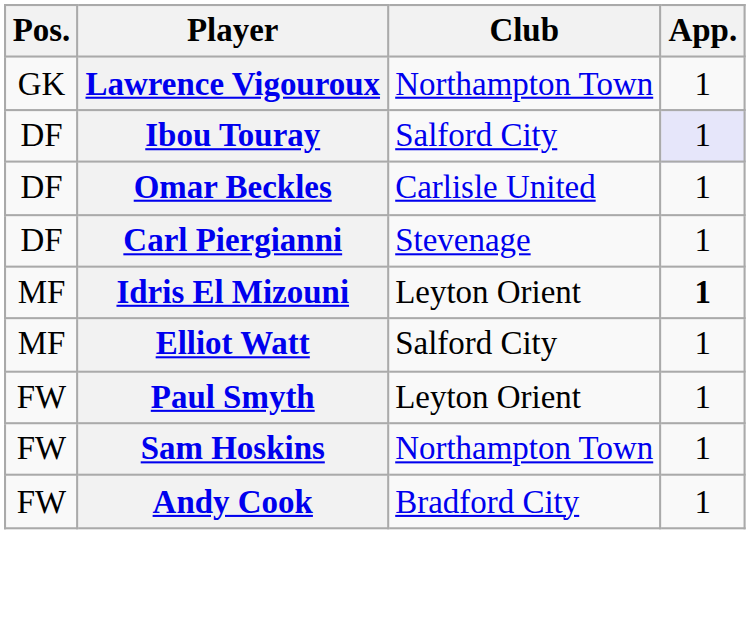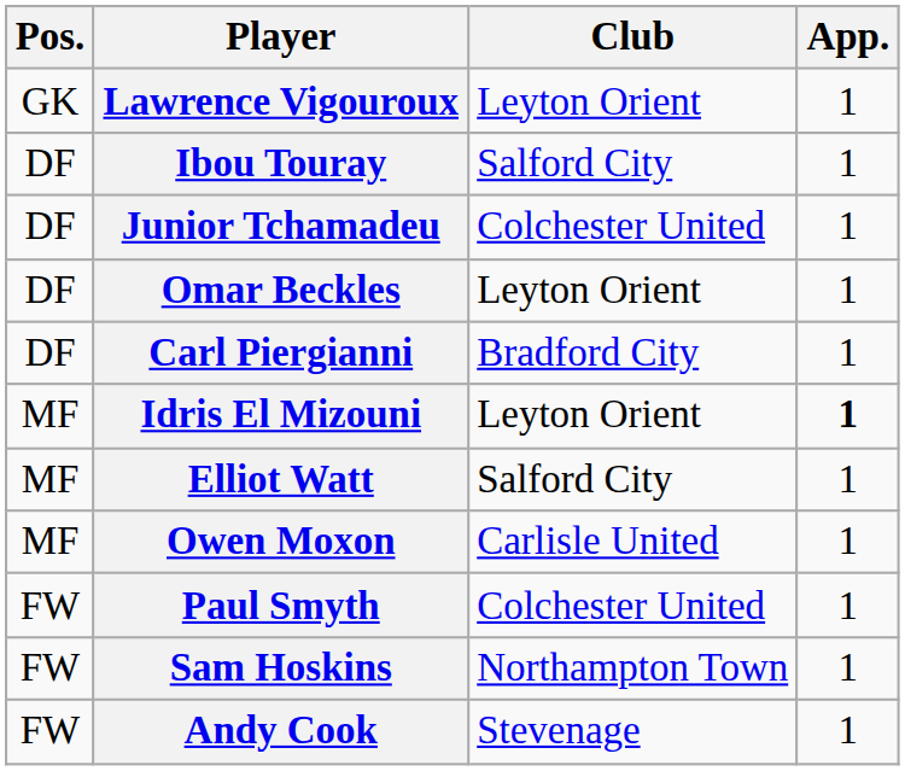Lawrence Vigouroux | Club: Northampton Town -> Leyton Orient
Ibou Touray | App.: lavender background -> no background
+ row: DF | Junior Tchamadeu | Colchester United | 1
Omar Beckles | Club: Carlisle United -> Leyton Orient
Carl Piergianni | Club: Stevenage -> Bradford City
+ row: MF | Owen Moxon | Carlisle United | 1
Paul Smyth | Club: Leyton Orient -> Colchester United
Andy Cook | Club: Bradford City -> Stevenage
